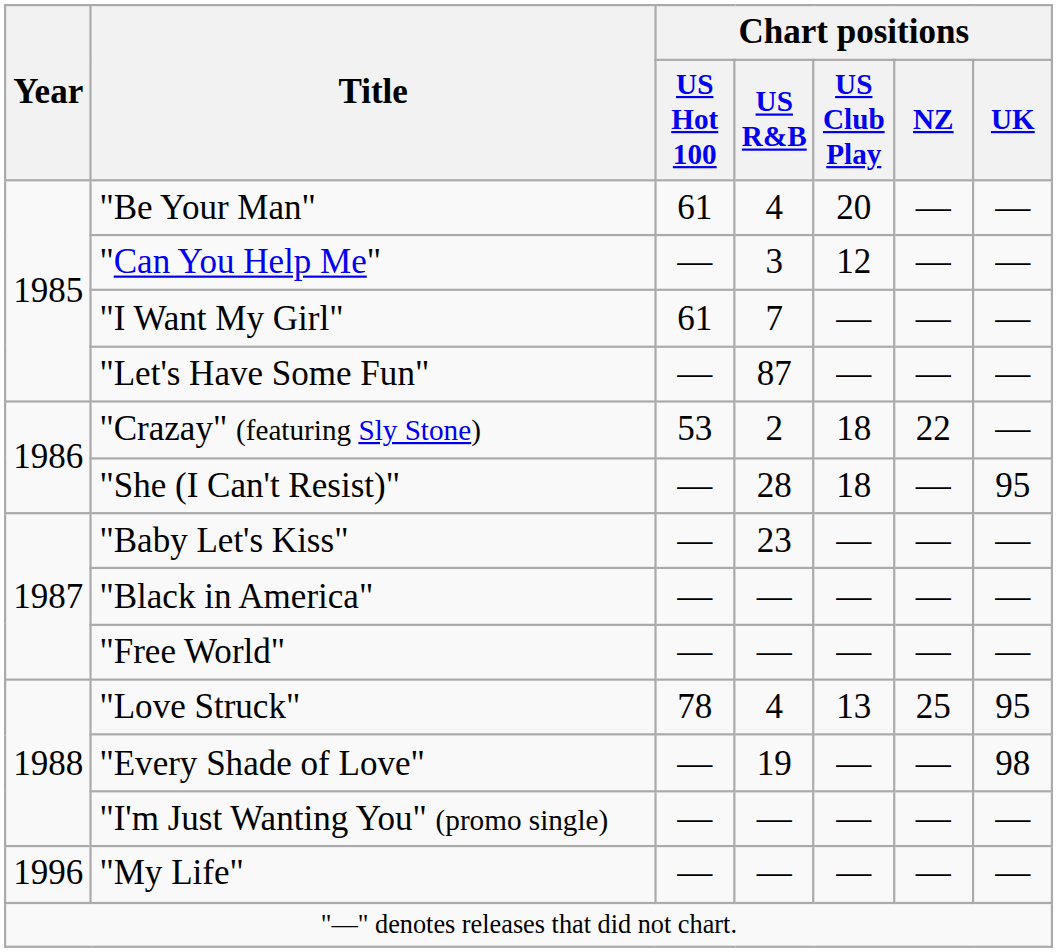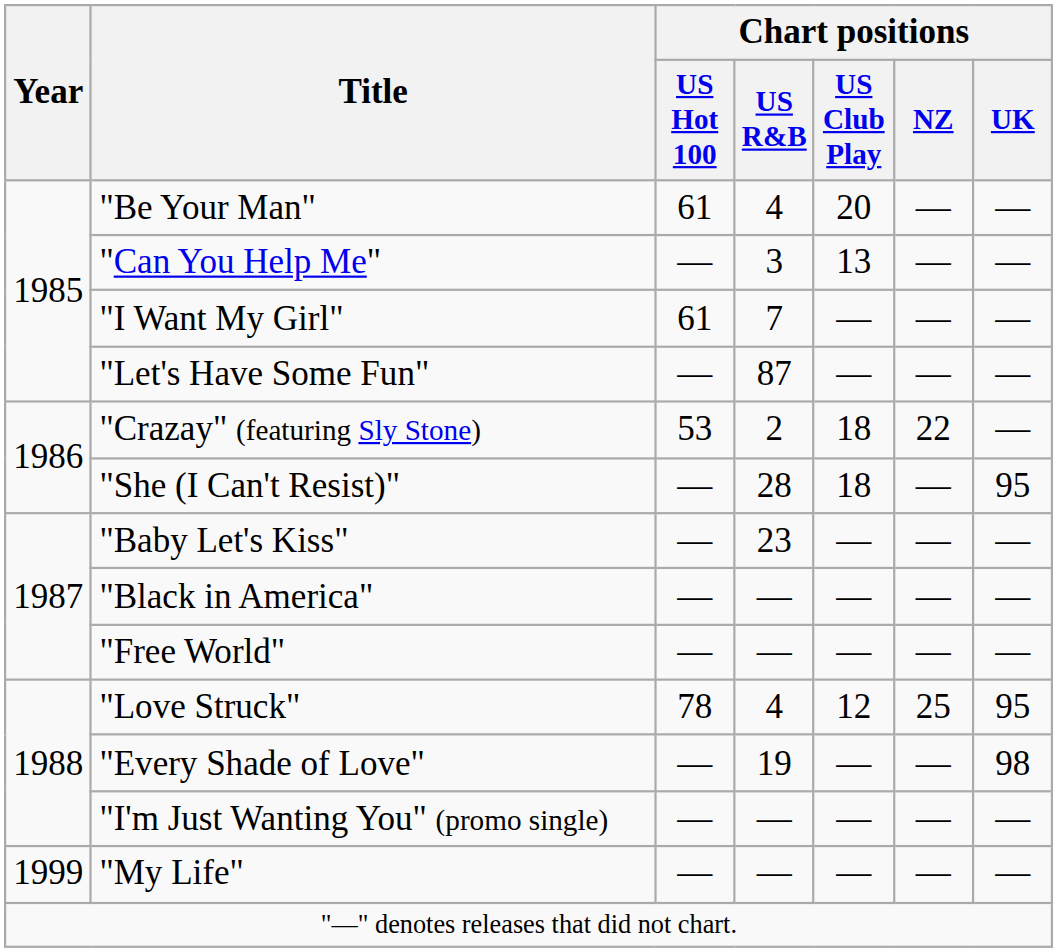"Can You Help Me" | Chart positions / US Club Play: 12 -> 13
"Love Struck" | Chart positions / US Club Play: 13 -> 12
"My Life" | Year: 1996 -> 1999
